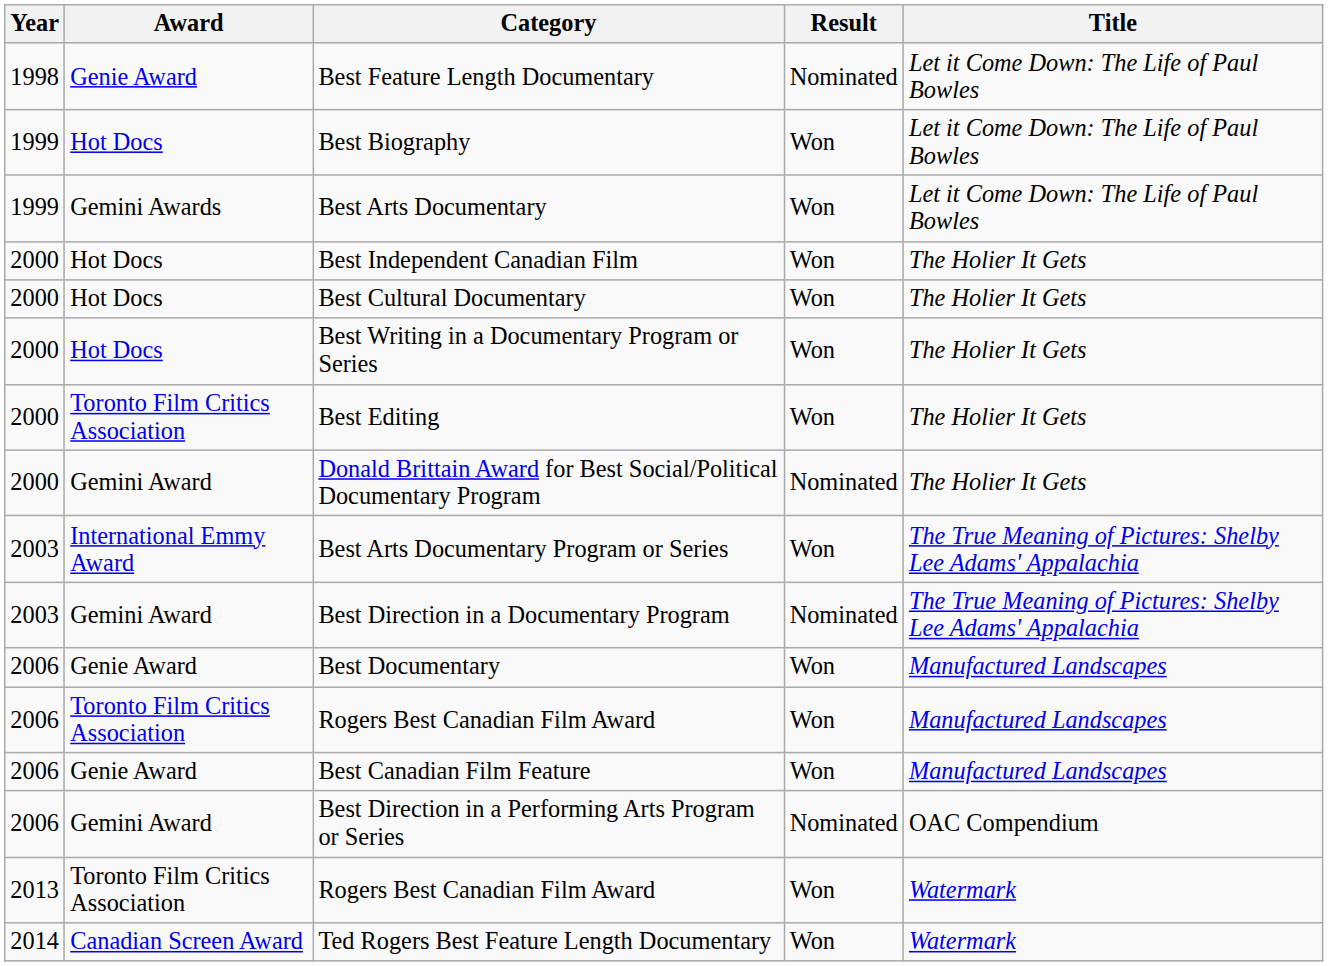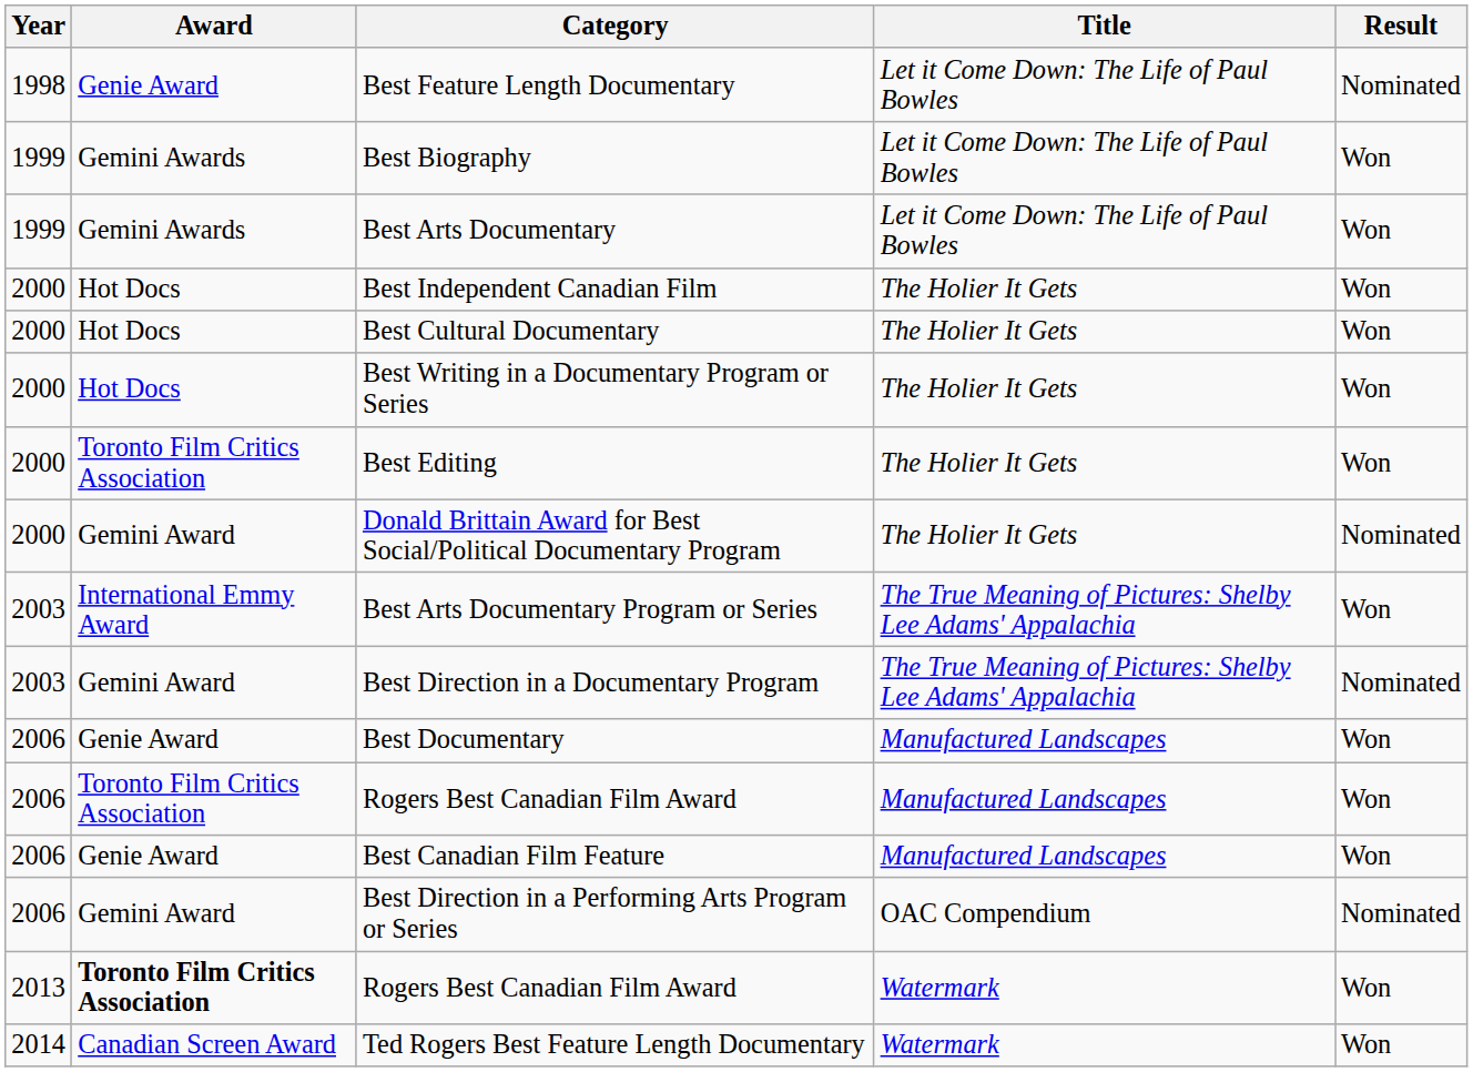columns swapped: Title <-> Result
Best Biography | Award: Hot Docs -> Gemini Awards
2013 / Rogers Best Canadian Film Award | Award: normal -> bold
